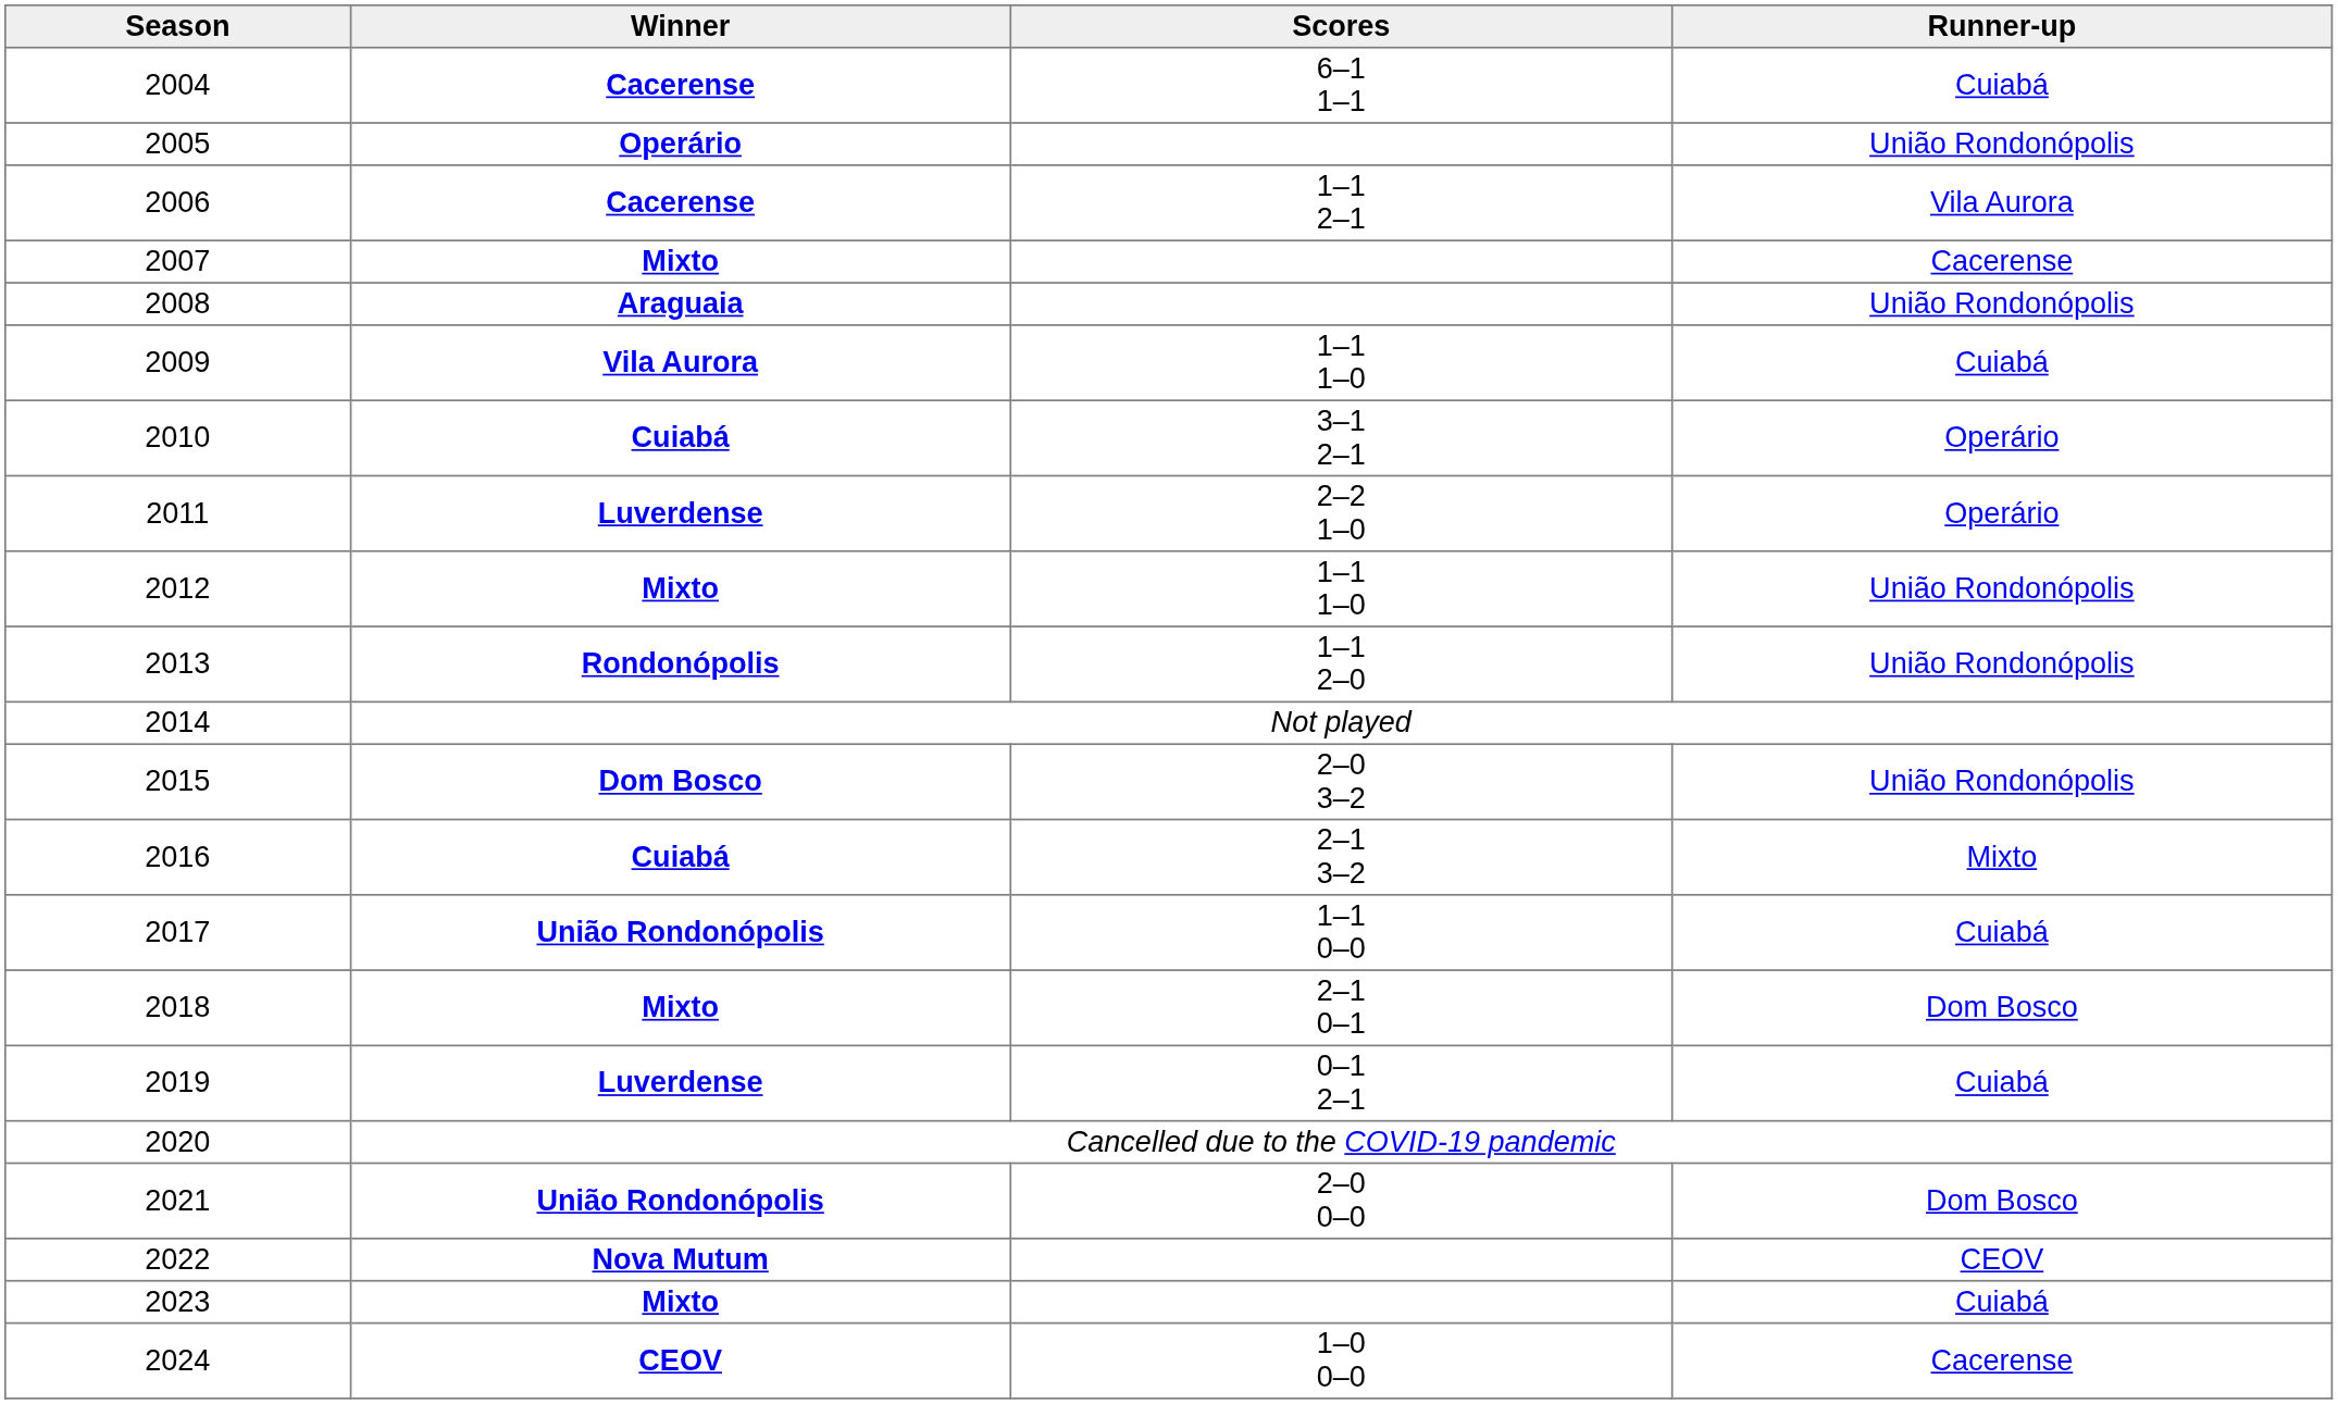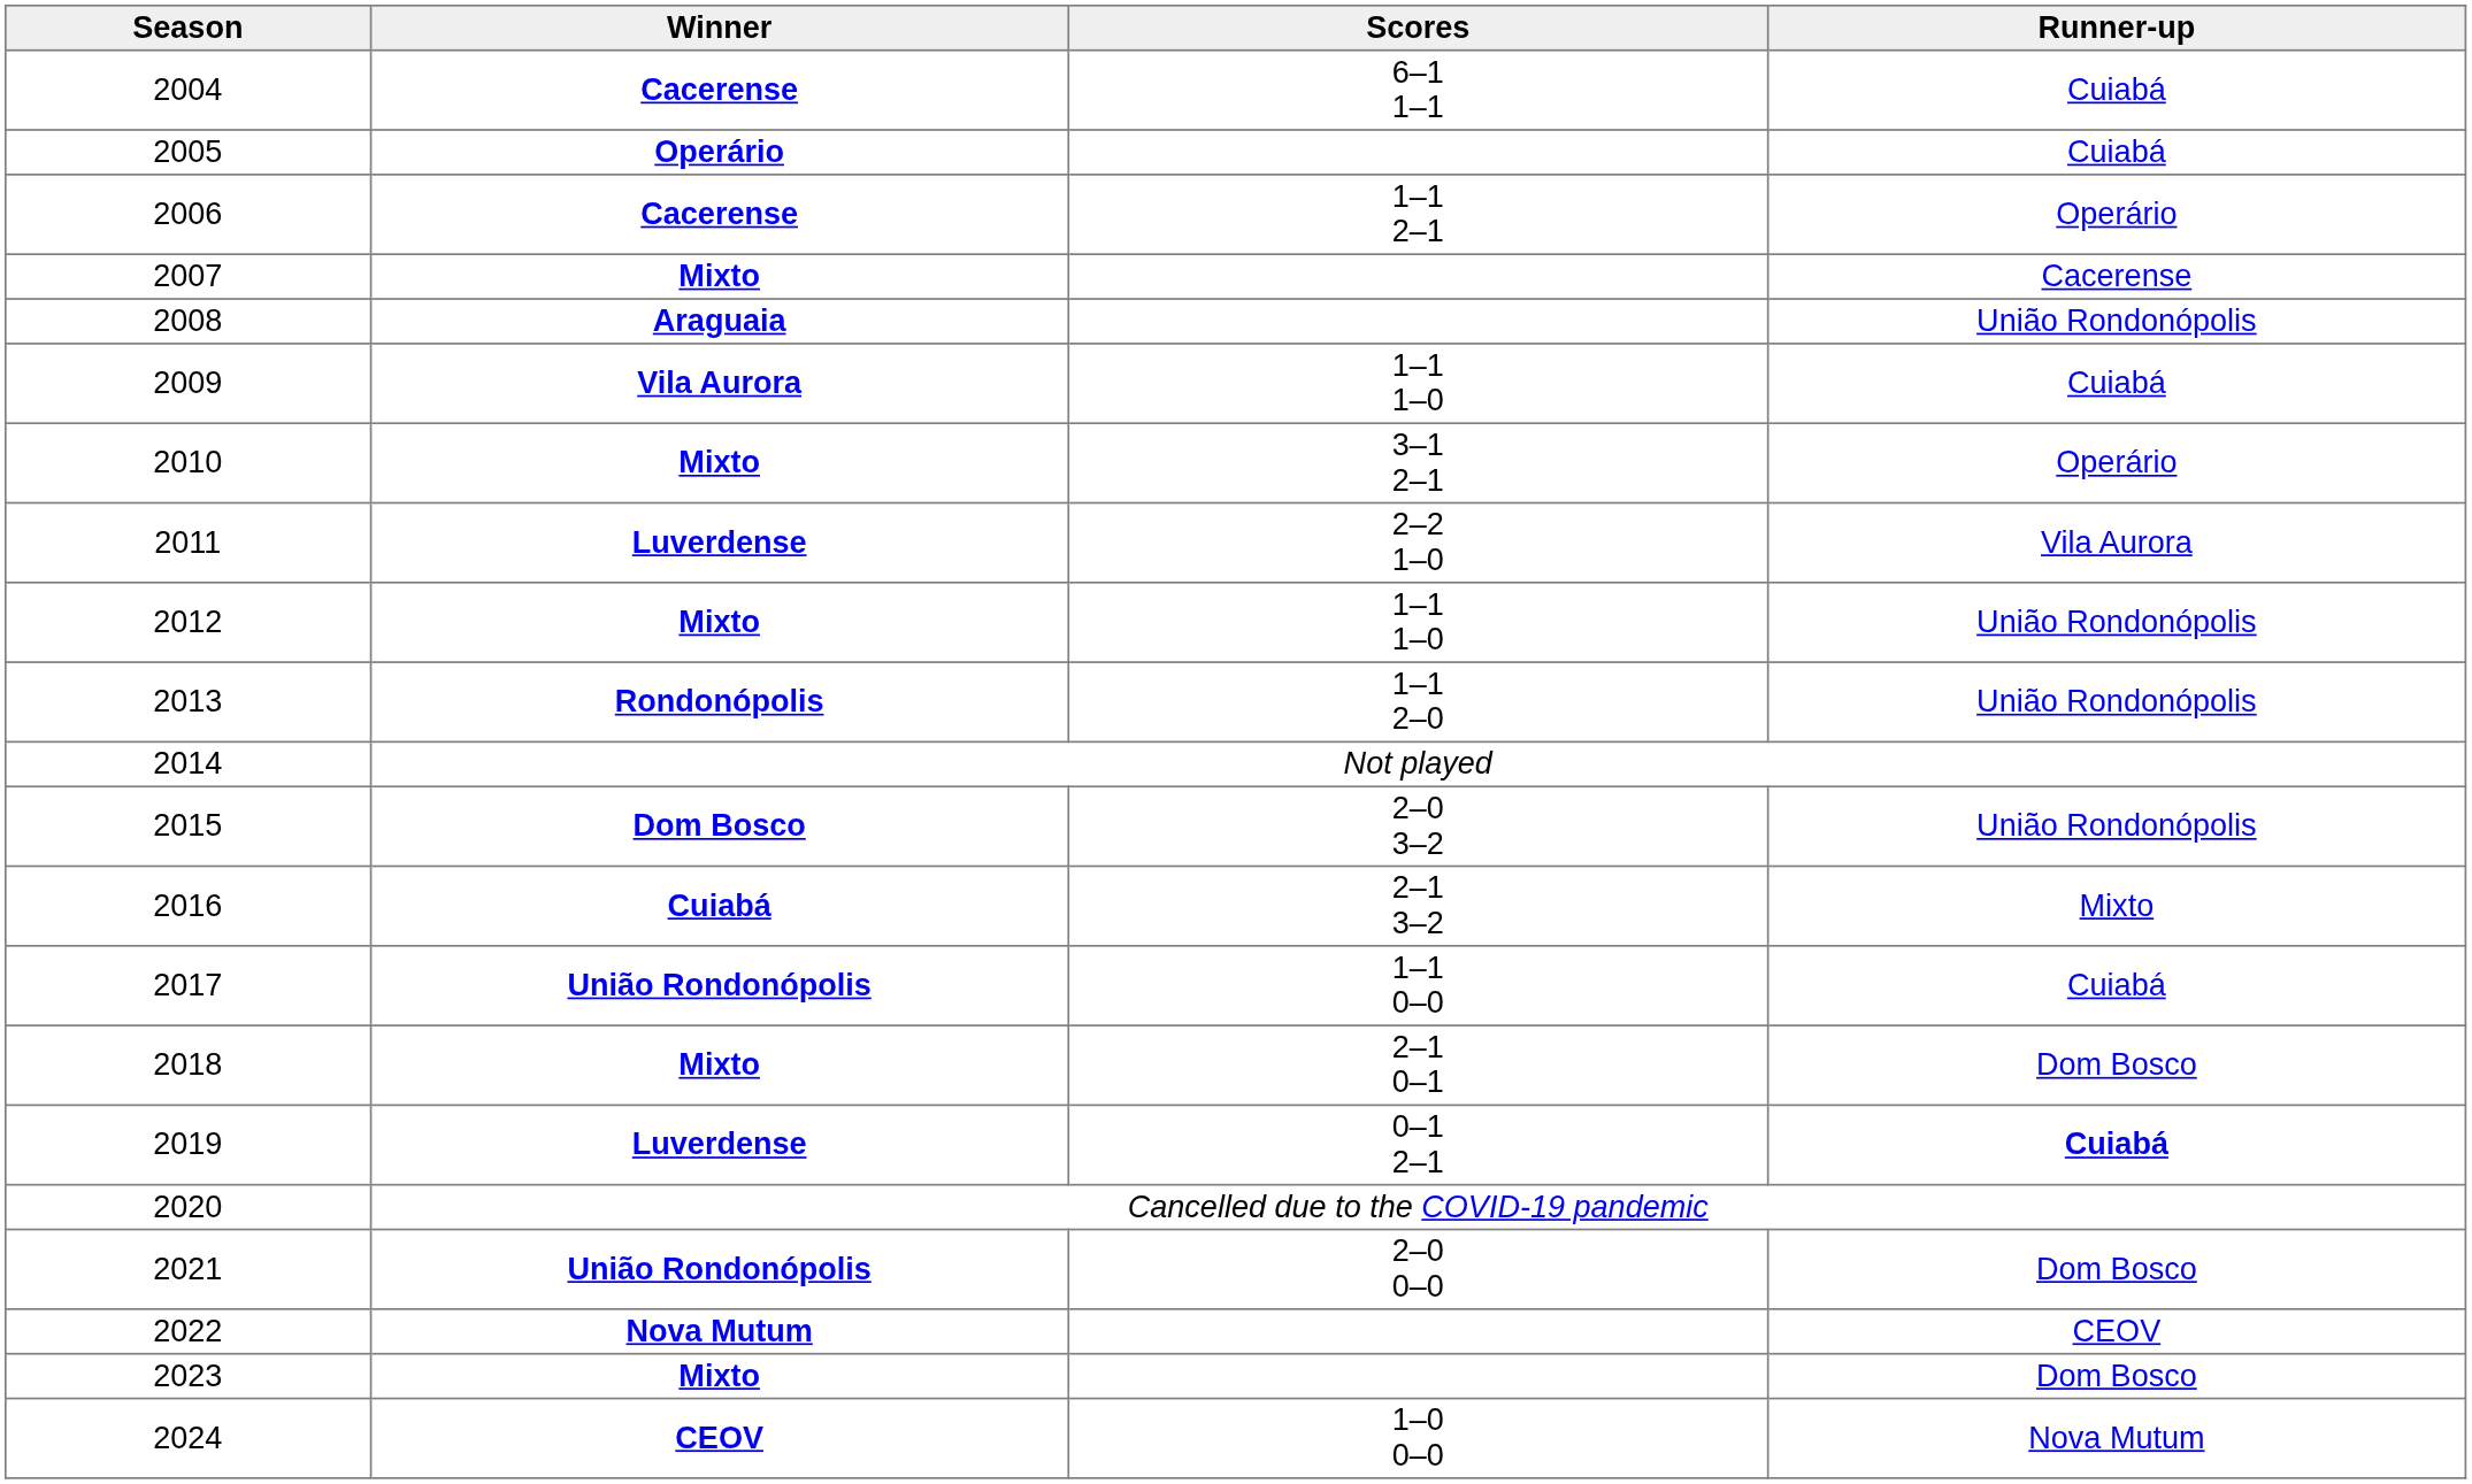2005 | Runner-up: União Rondonópolis -> Cuiabá
2006 | Runner-up: Vila Aurora -> Operário
2010 | Winner: Cuiabá -> Mixto
2011 | Runner-up: Operário -> Vila Aurora
2019 | Runner-up: normal -> bold
2023 | Runner-up: Cuiabá -> Dom Bosco
2024 | Runner-up: Cacerense -> Nova Mutum
